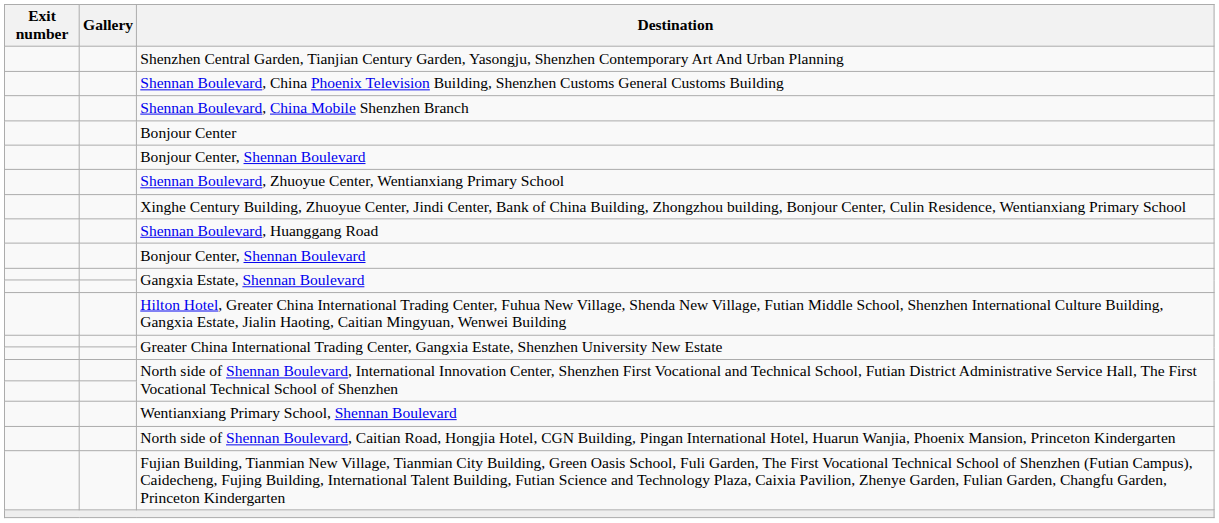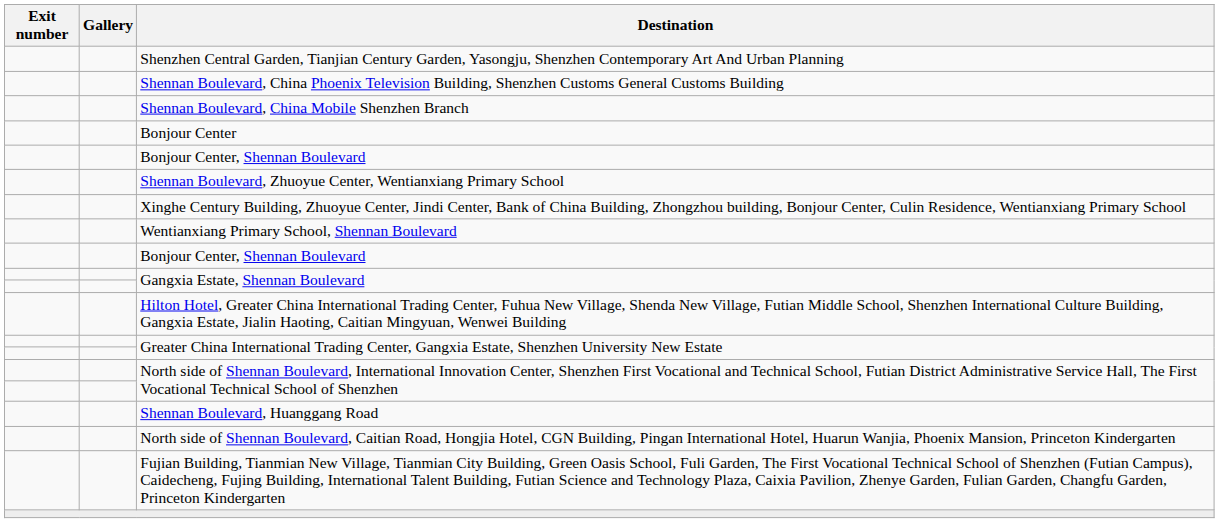rows swapped: Wentianxiang Primary School, Shennan Boulevard <-> Shennan Boulevard, Huanggang Road
